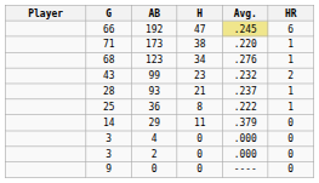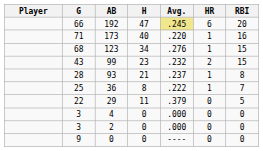+ column: RBI | 20 | 16 | 15 | 15 | 8 | 7 | 5 | 0 | 0 | 0
173 | H: 38 -> 40
29 | G: 14 -> 22
